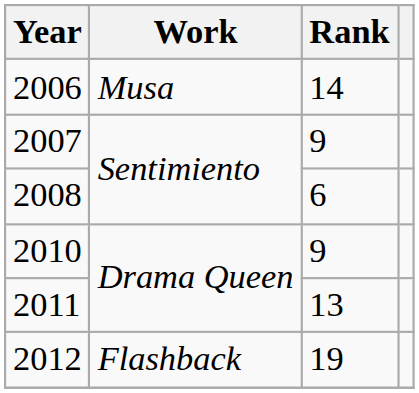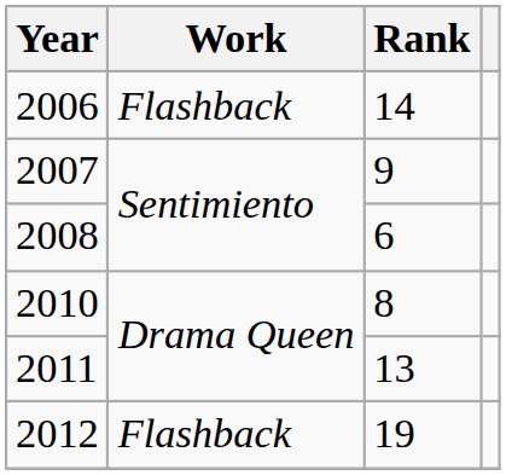2006 | Work: Musa -> Flashback
2010 | Rank: 9 -> 8
